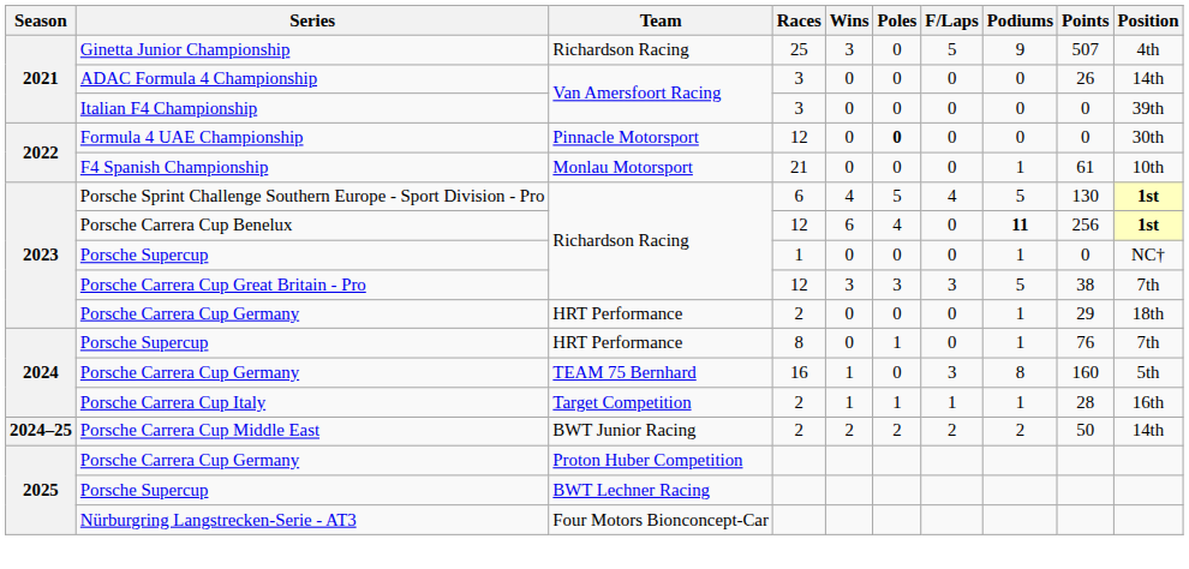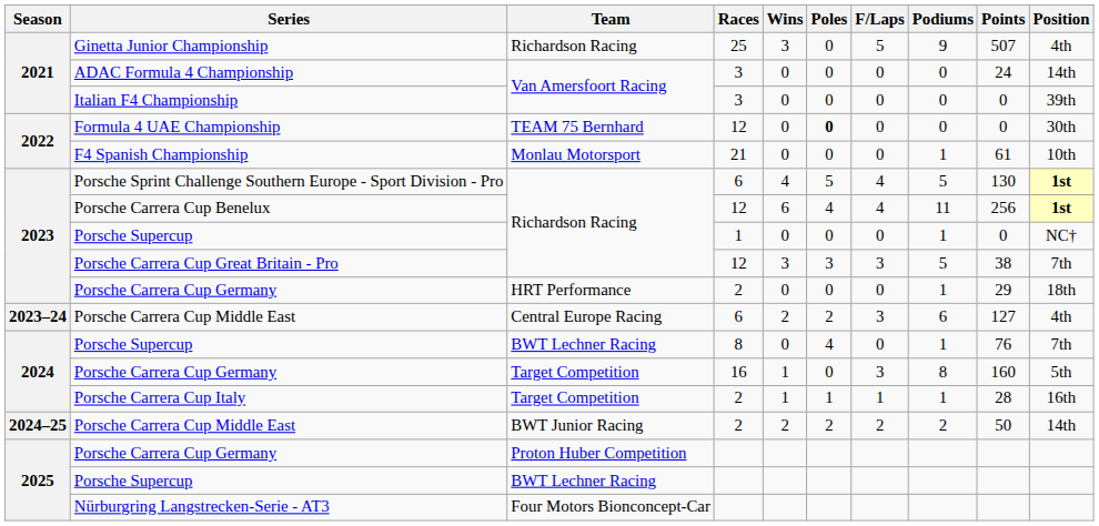ADAC Formula 4 Championship | Points: 26 -> 24
Formula 4 UAE Championship | Team: Pinnacle Motorsport -> TEAM 75 Bernhard
Porsche Carrera Cup Benelux | F/Laps: 0 -> 4
Porsche Carrera Cup Benelux | Podiums: bold -> normal
+ row: 2023–24 | Porsche Carrera Cup Middle East | Central Europe Racing | 6 | 2 | 2 | 3 | 6 | 127 | 4th
Porsche Supercup / 8 | Team: HRT Performance -> BWT Lechner Racing
Porsche Supercup / 8 | Poles: 1 -> 4
Porsche Carrera Cup Germany / 16 | Team: TEAM 75 Bernhard -> Target Competition
